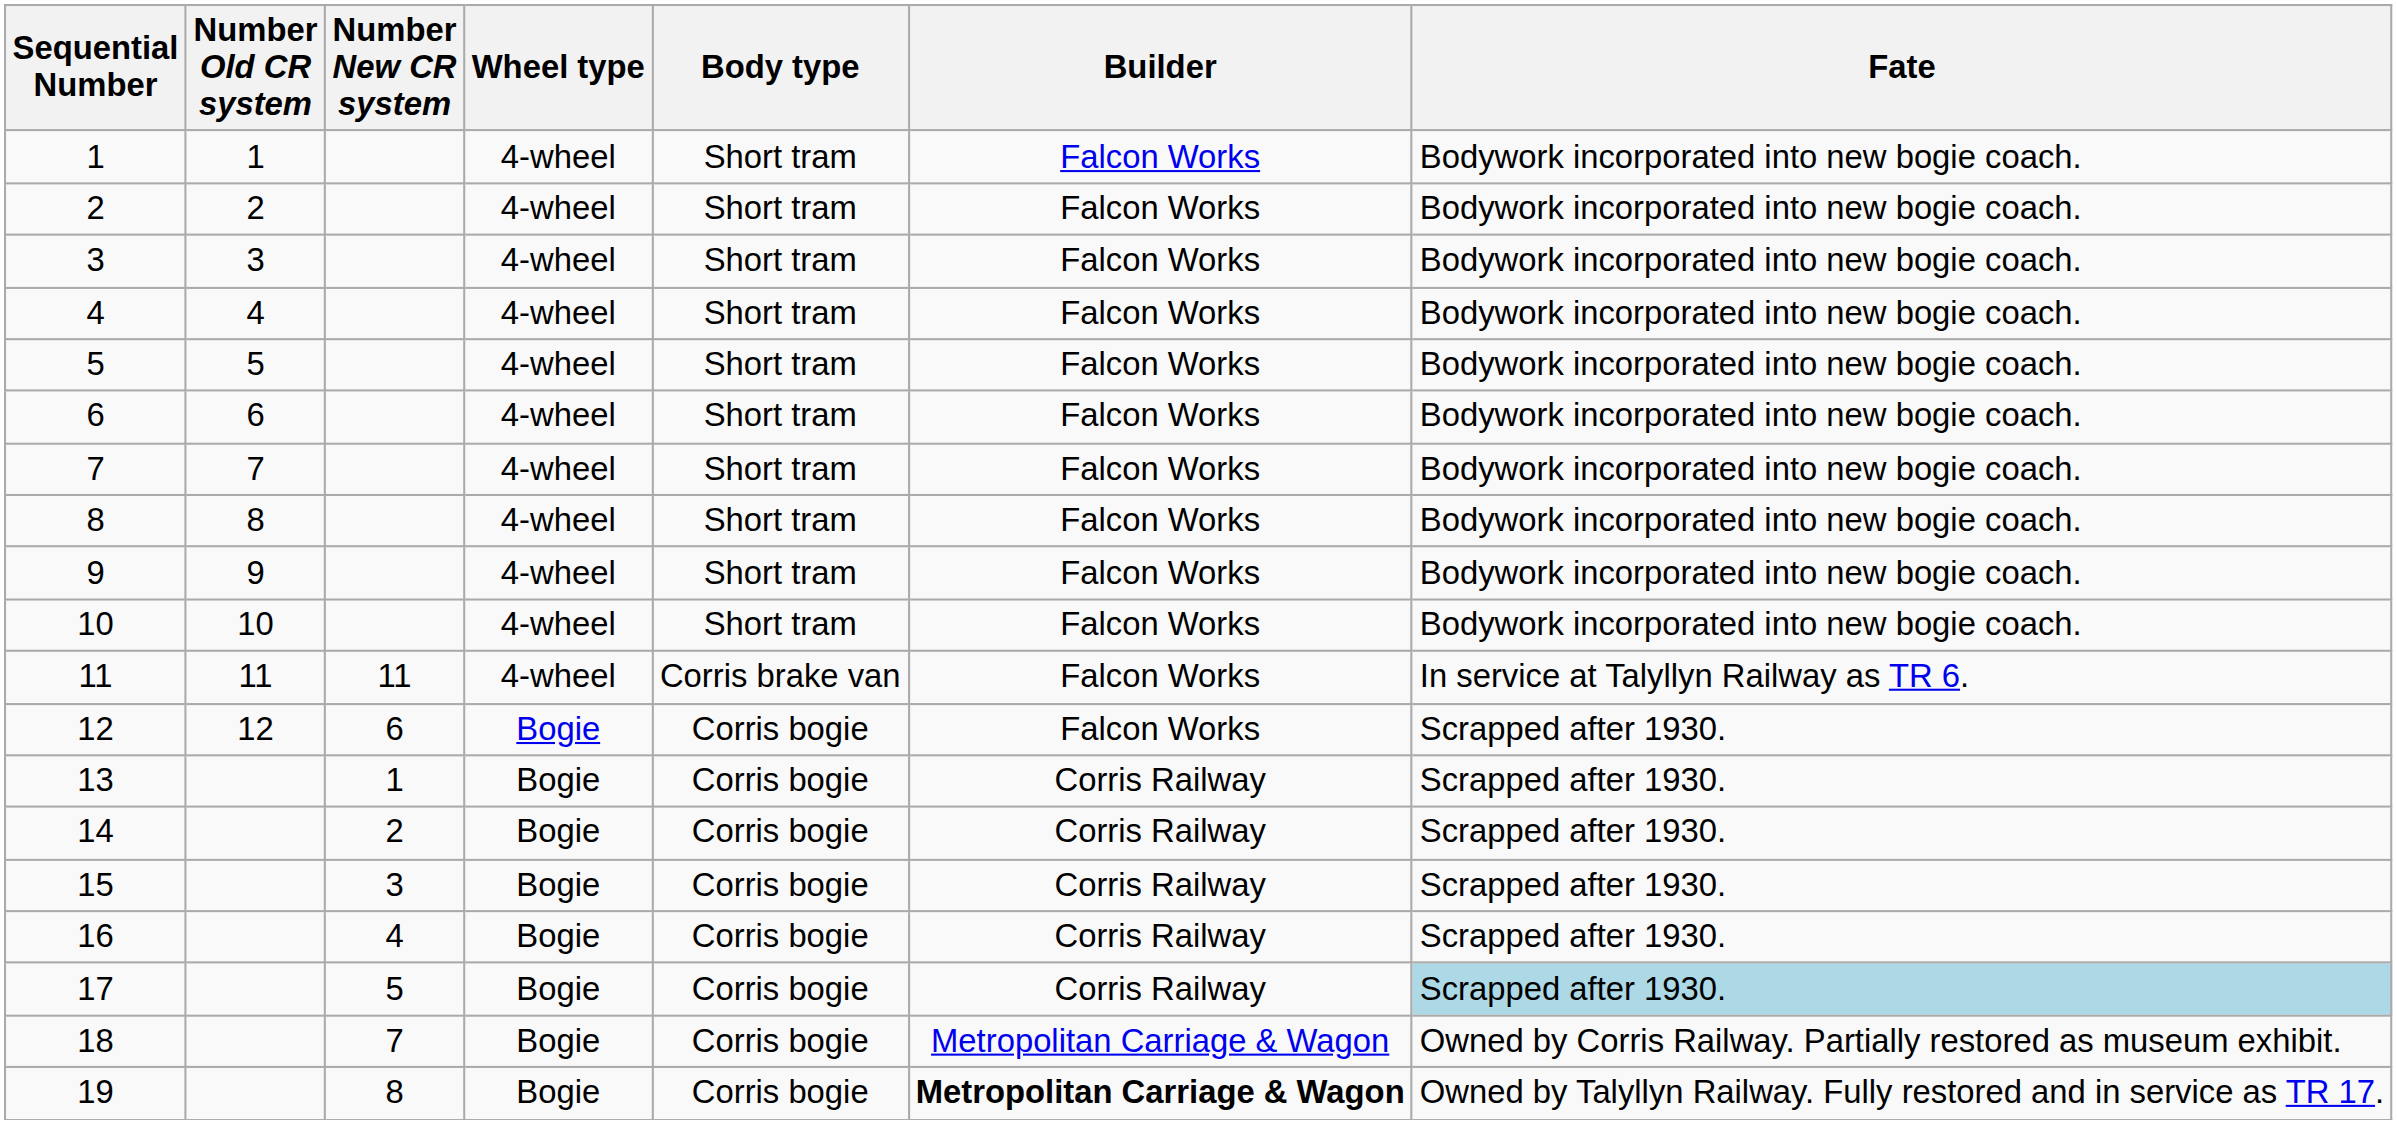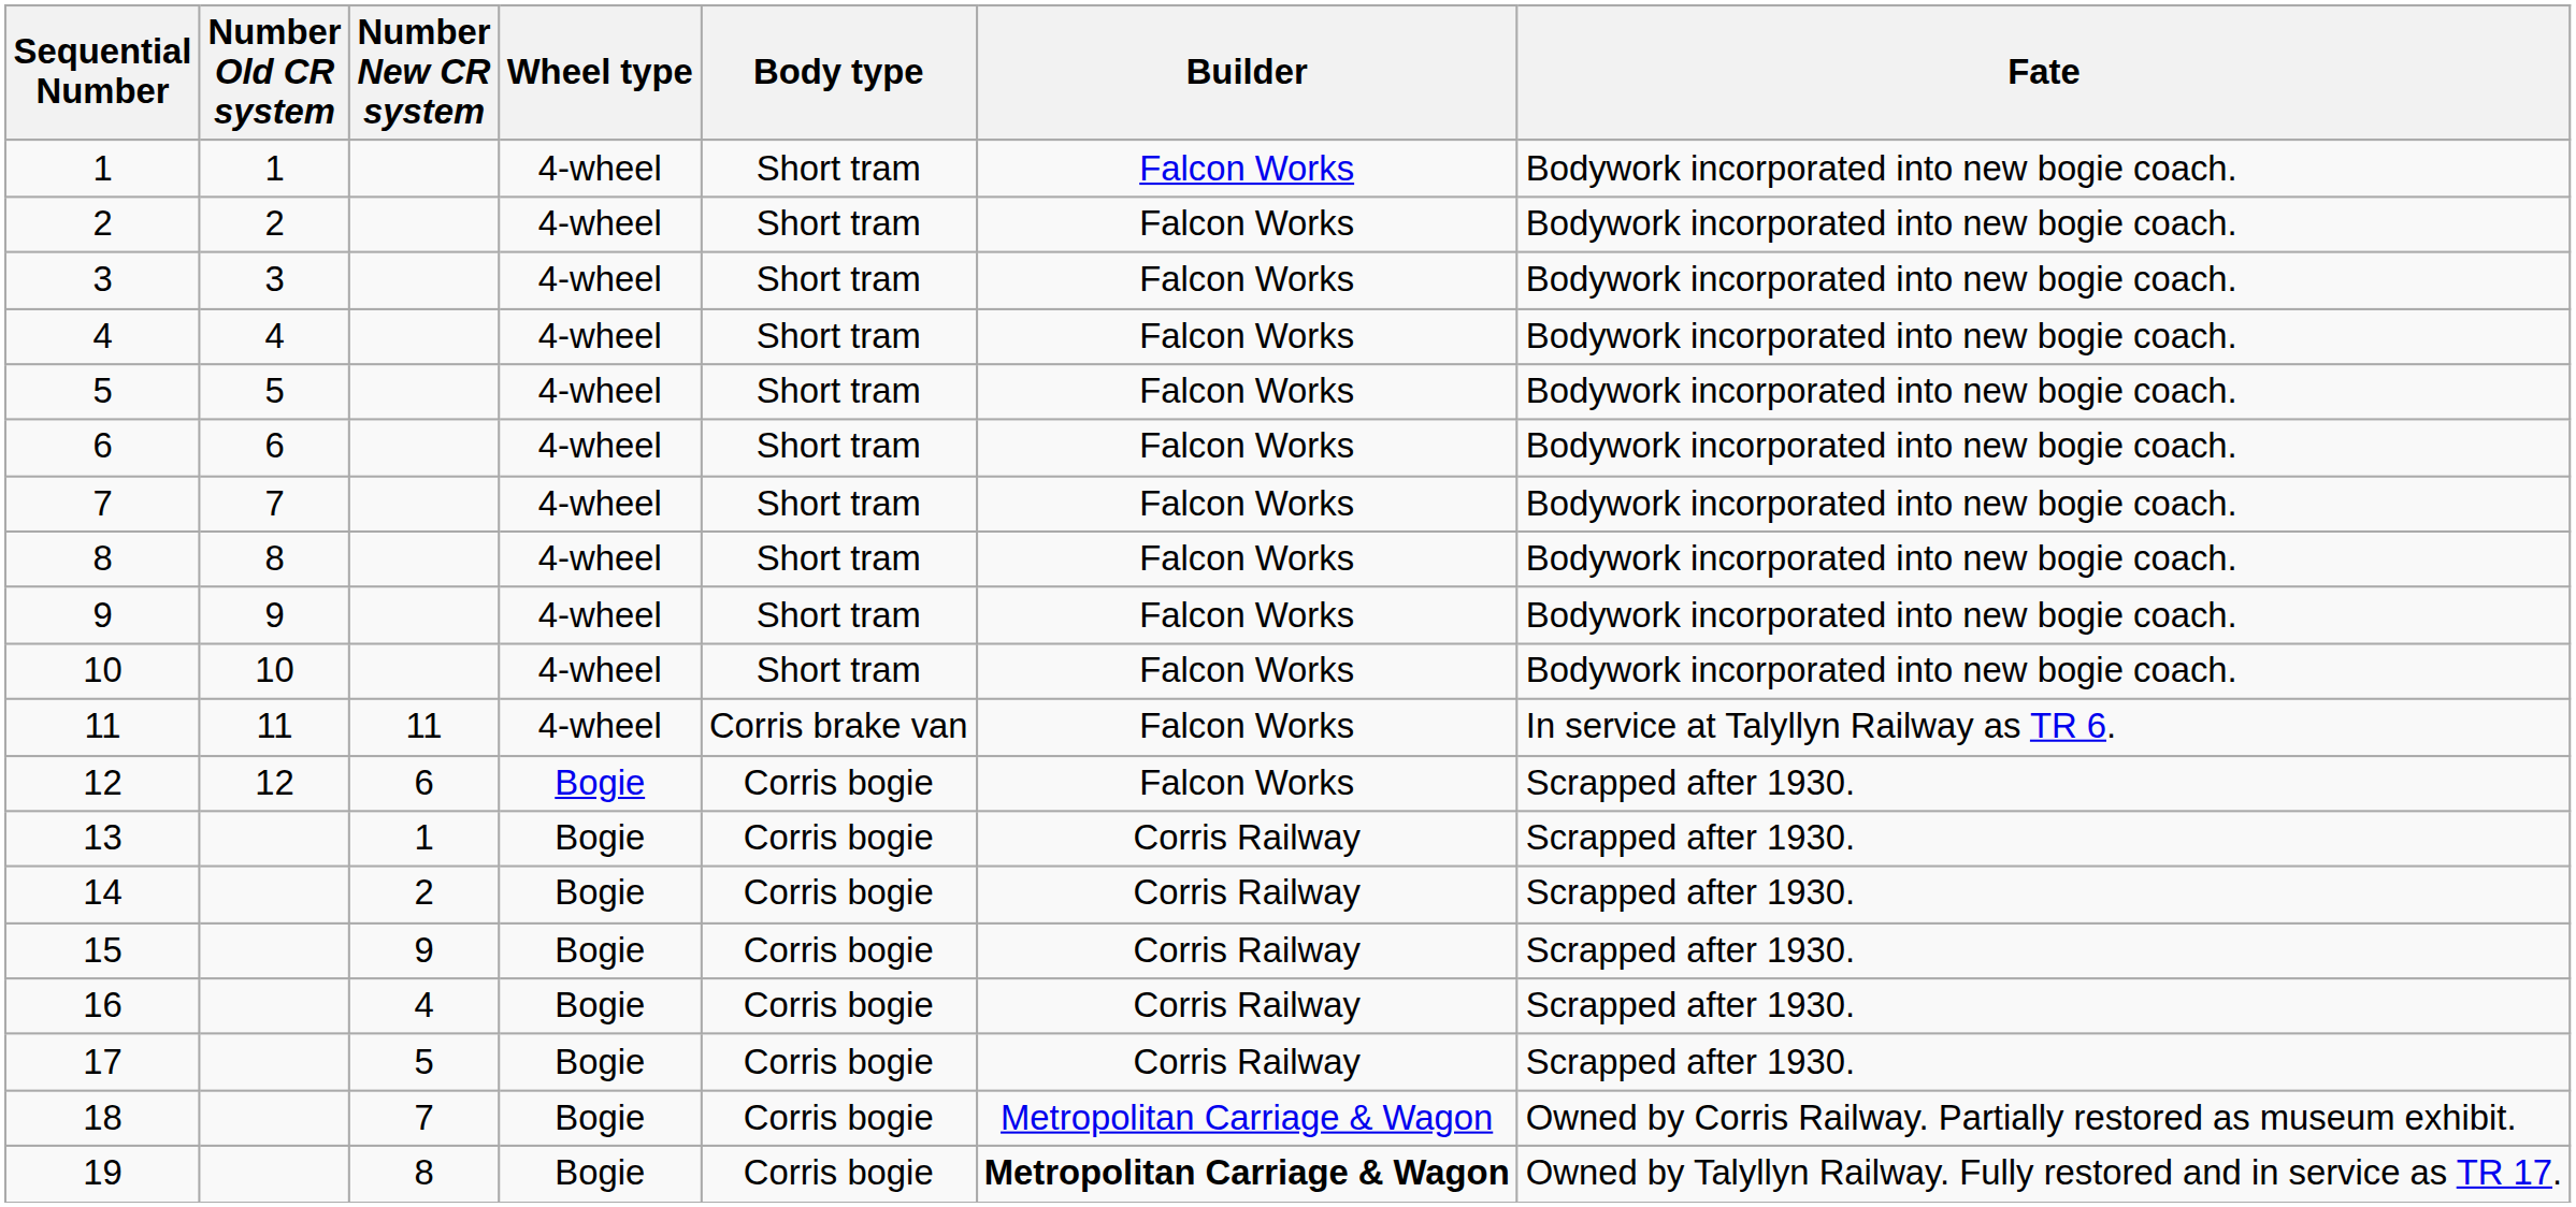15 | Number New CR system: 3 -> 9
17 | Fate: lightblue background -> no background
